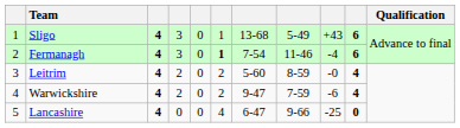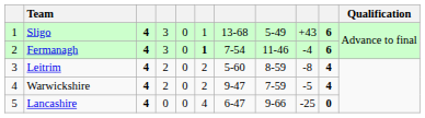Leitrim | column 9: -0 -> -8
Warwickshire | column 9: -6 -> -5
